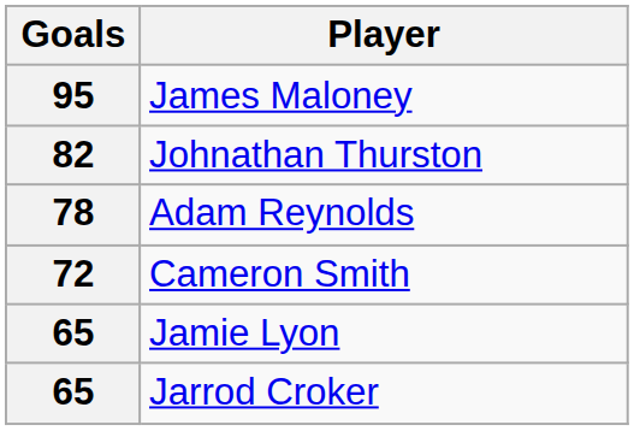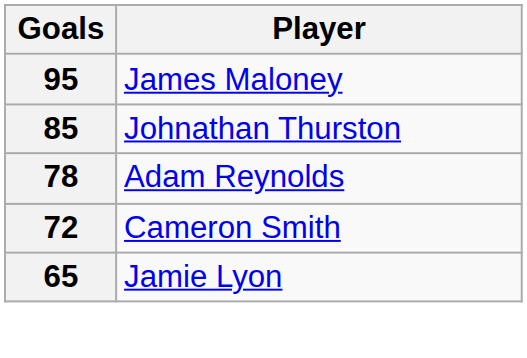Johnathan Thurston | Goals: 82 -> 85
- row: 65 | Jarrod Croker
